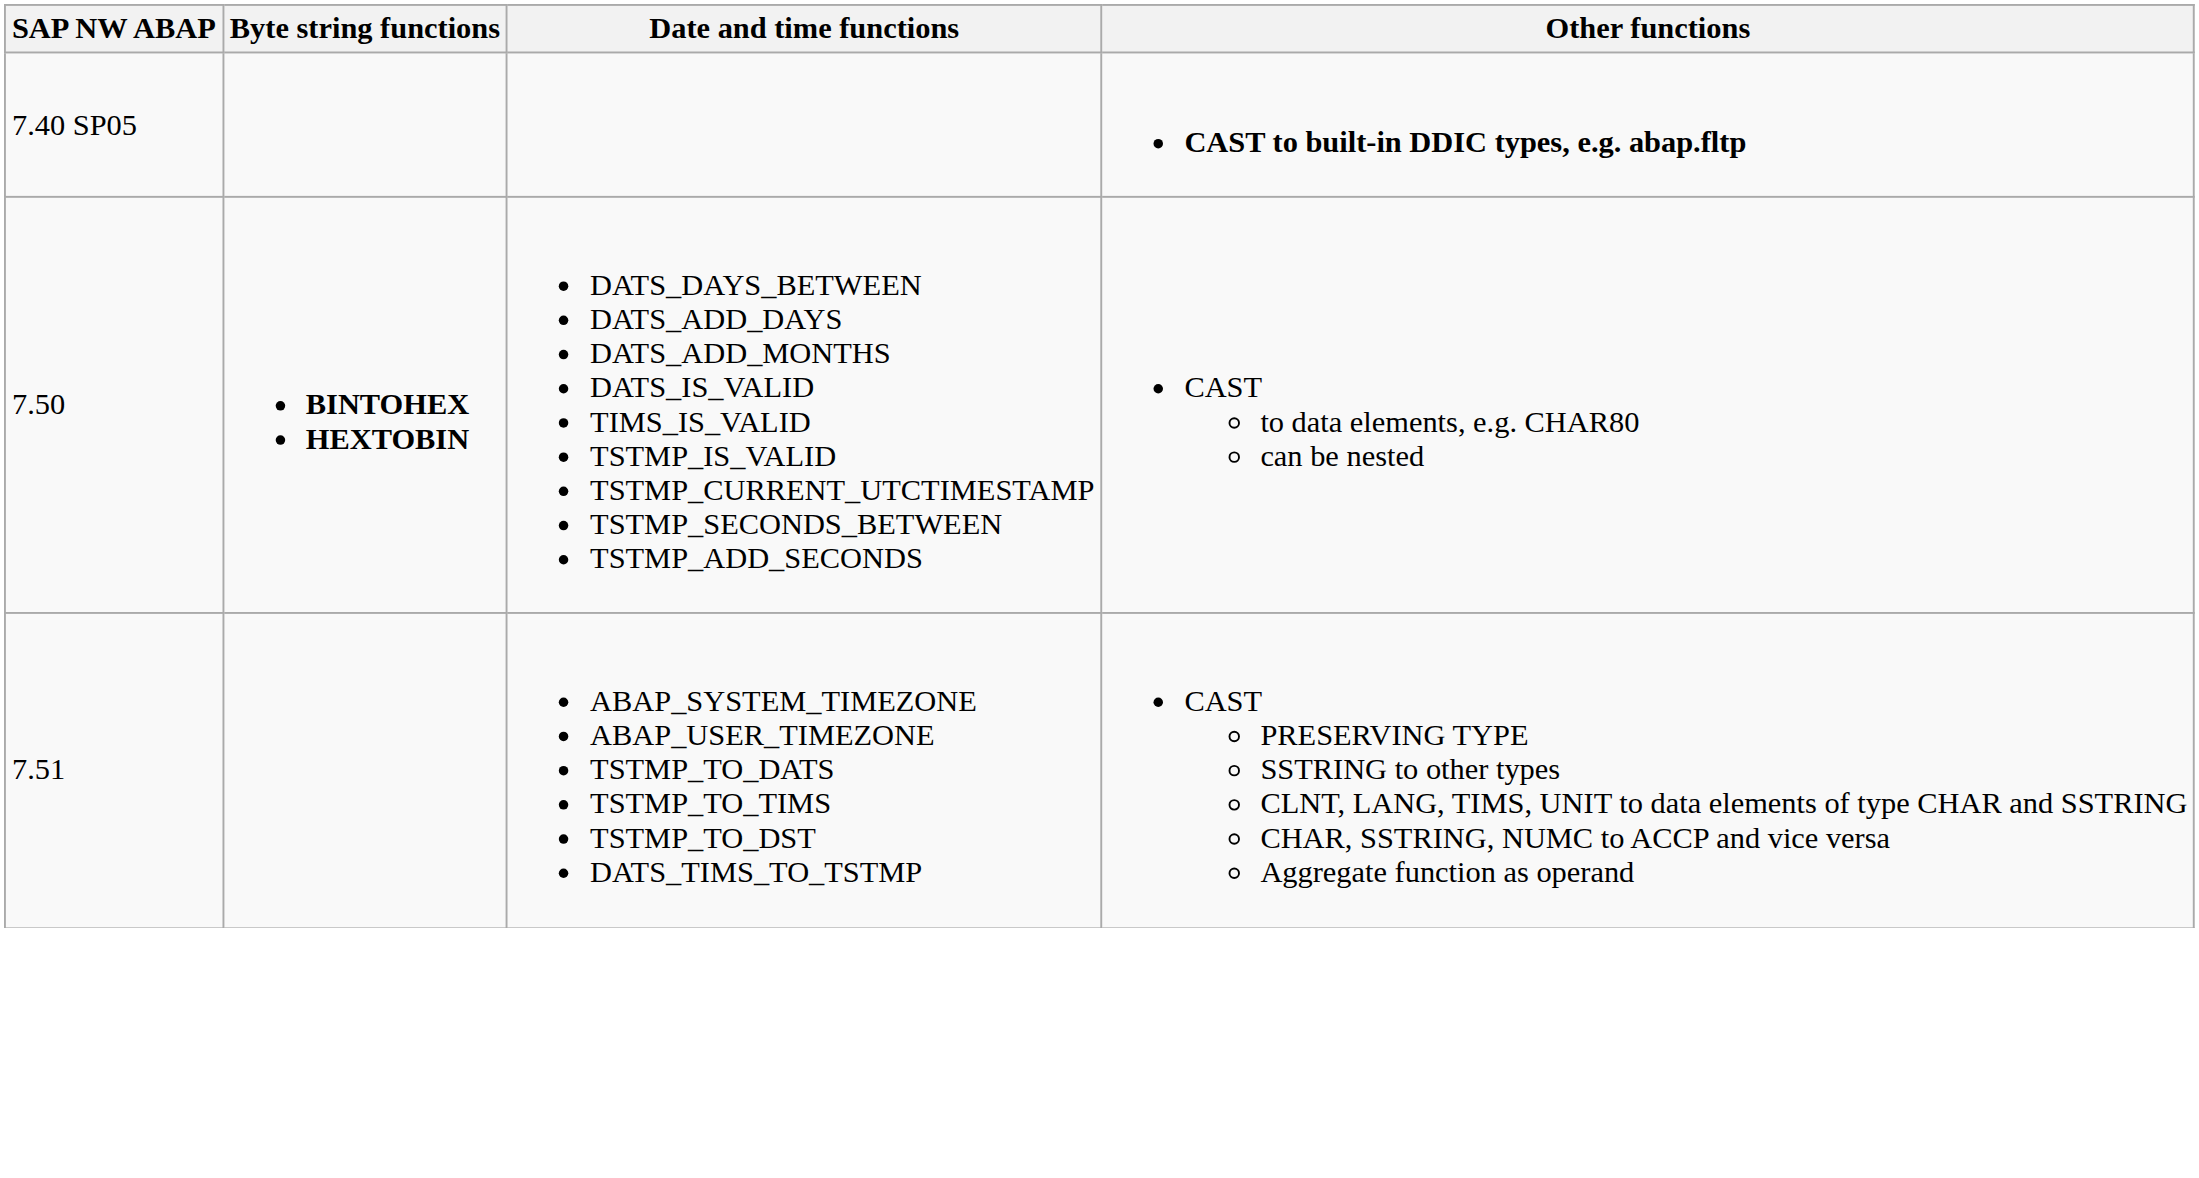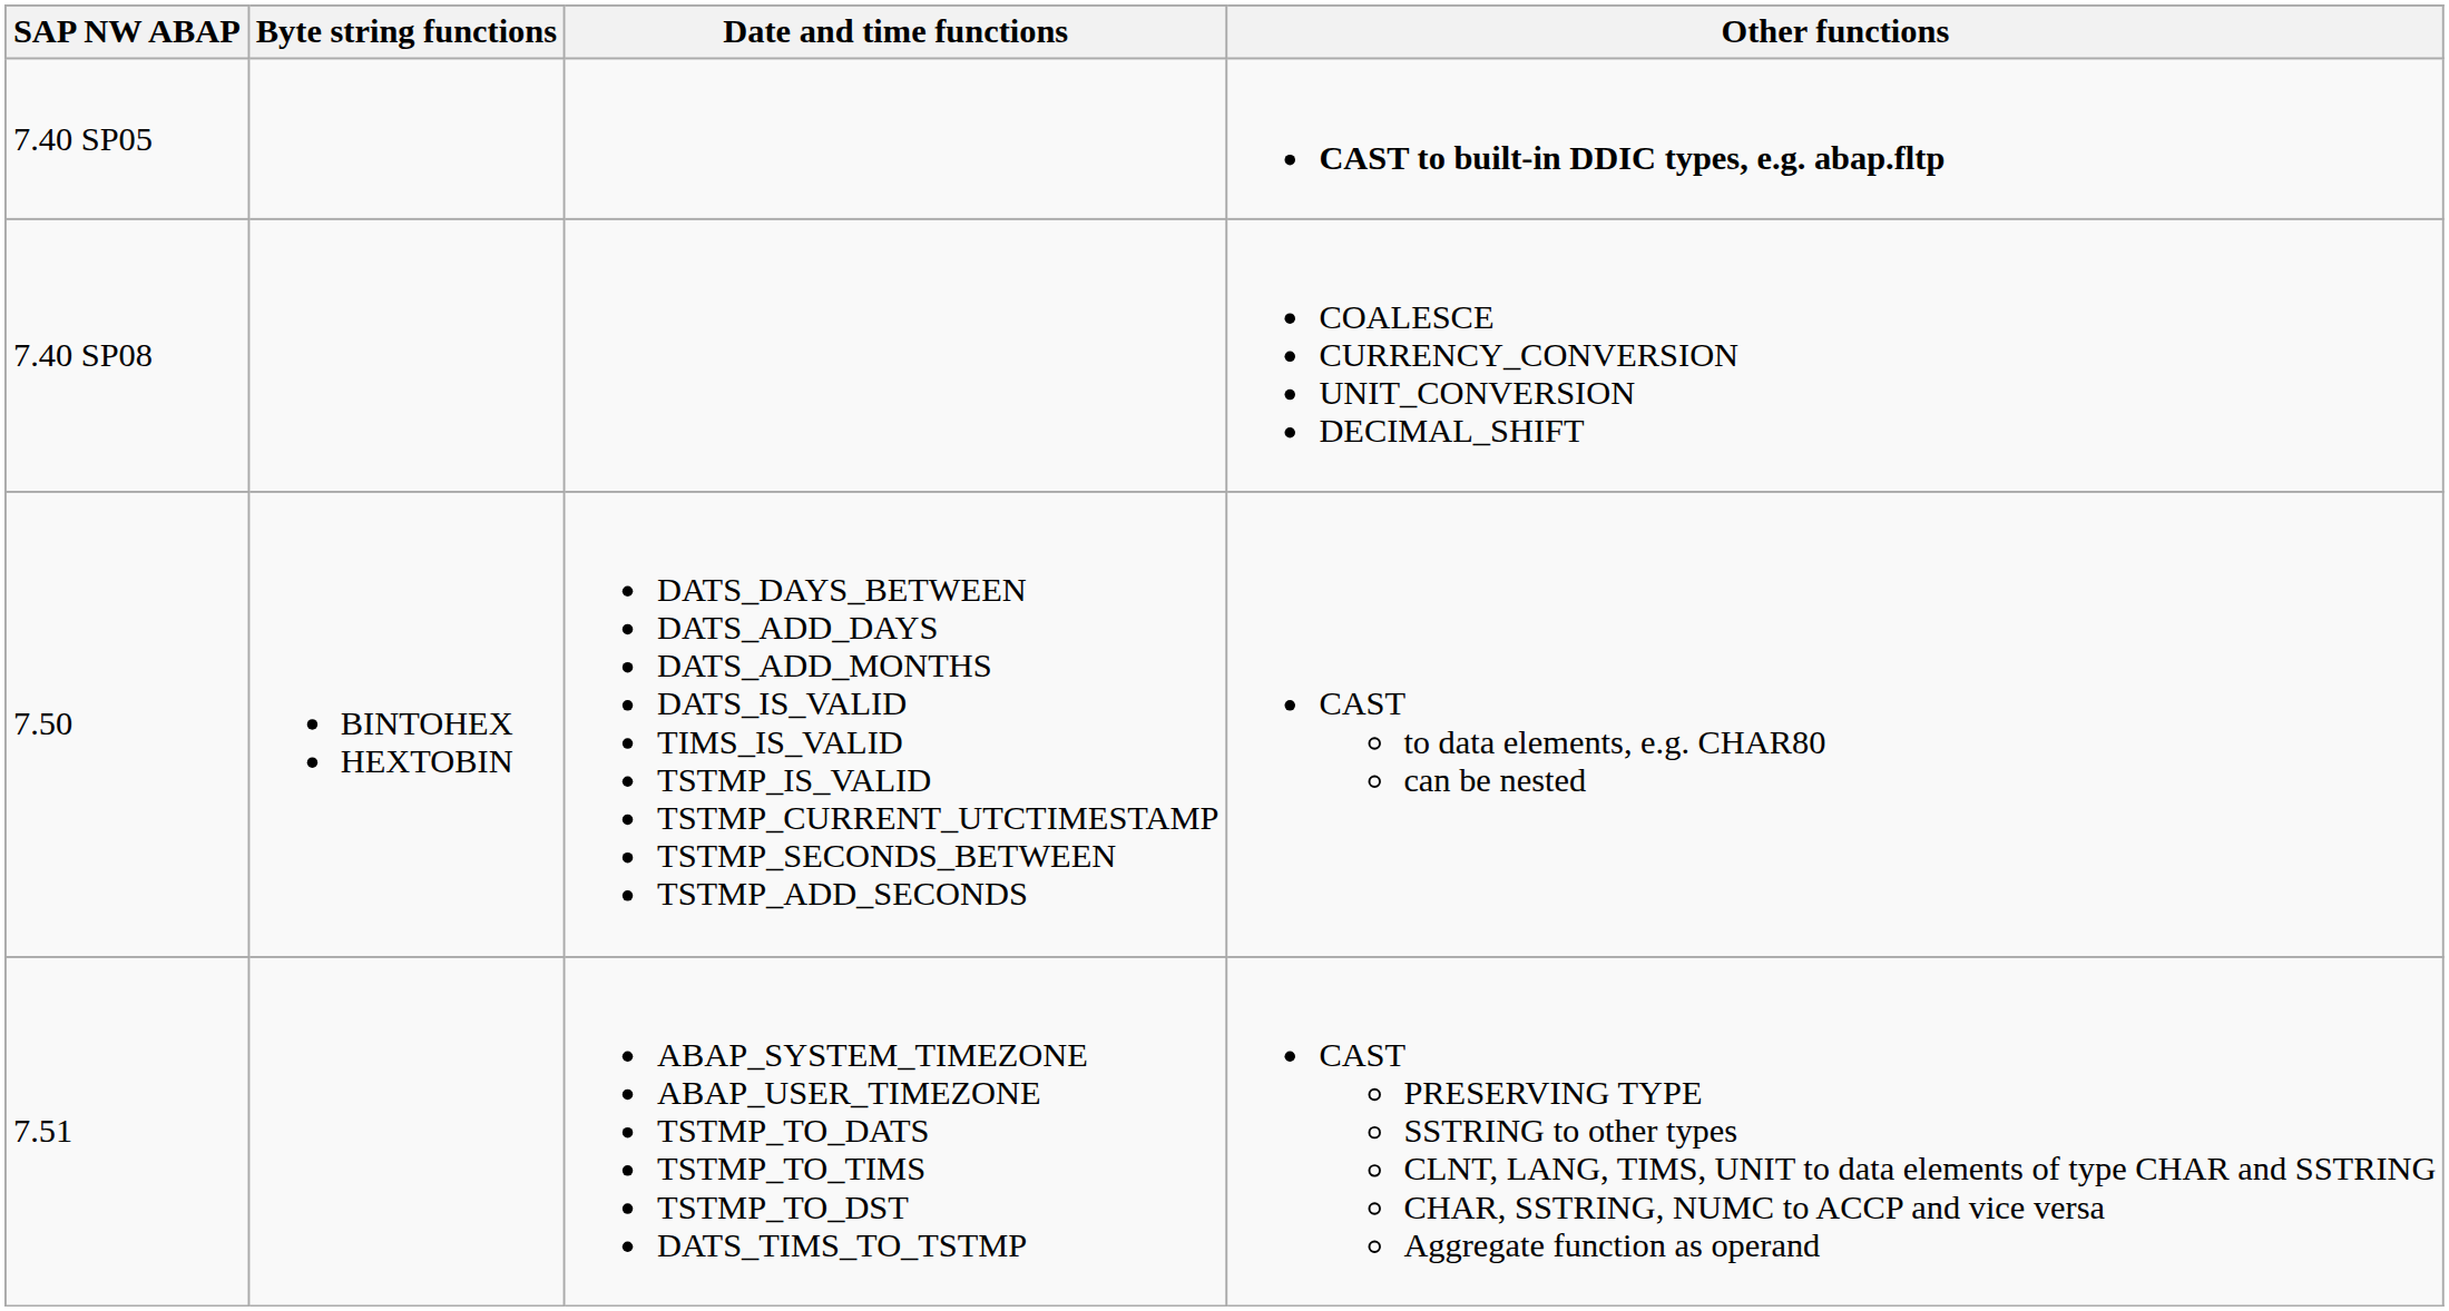+ row: 7.40 SP08 | COALESCE CURRENCY_CONVERSION UNIT_CONVERSION DECIMAL_SHIFT
7.50 | Byte string functions: bold -> normal
